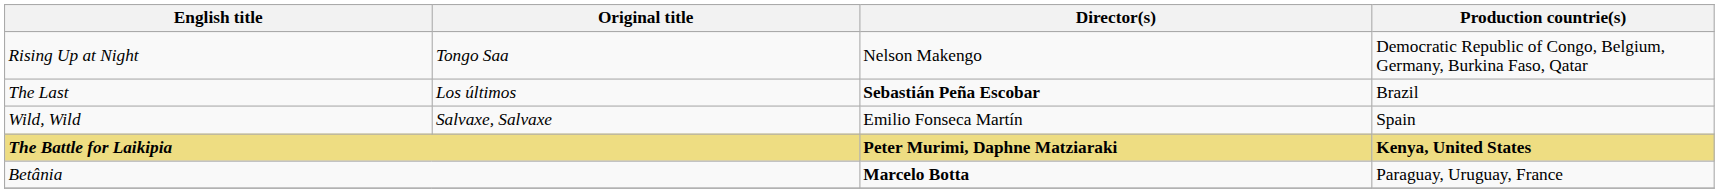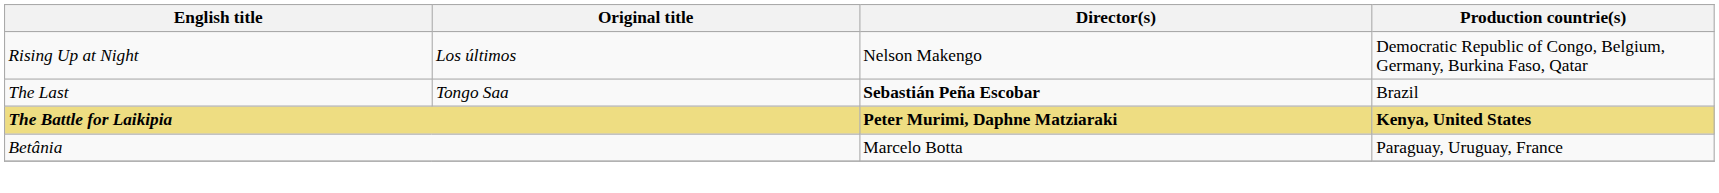Rising Up at Night | Original title: Tongo Saa -> Los últimos
The Last | Original title: Los últimos -> Tongo Saa
- row: Wild, Wild | Salvaxe, Salvaxe | Emilio Fonseca Martín | Spain
Betânia | Director(s): bold -> normal
